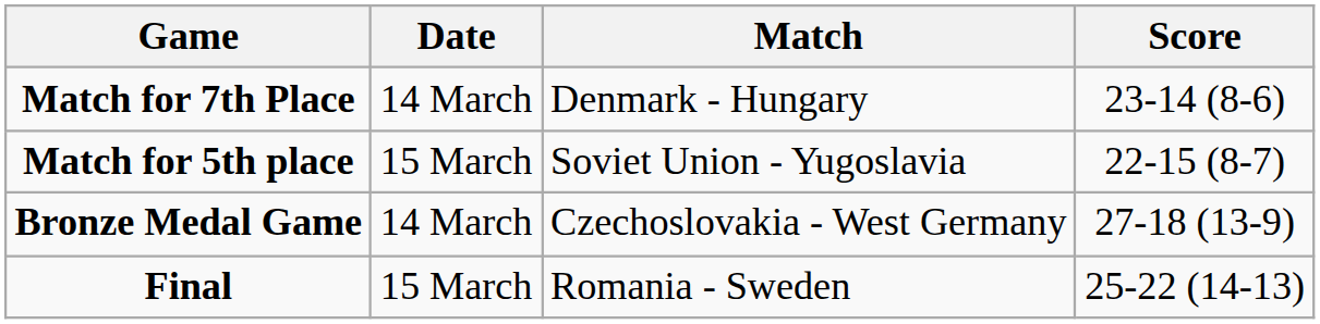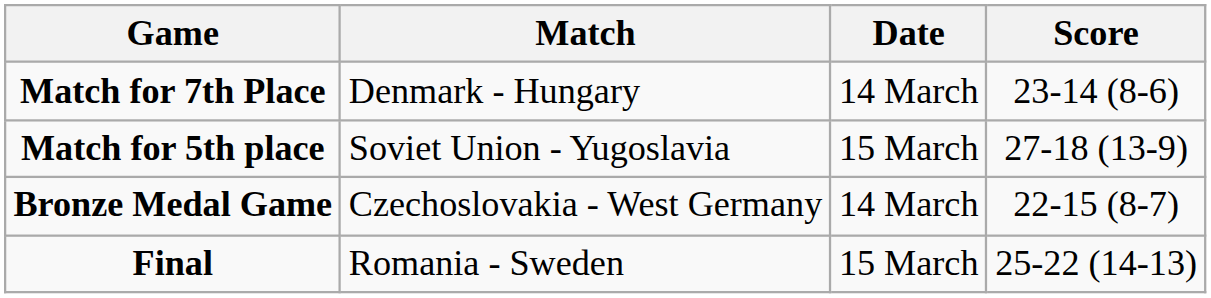columns swapped: Date <-> Match
Match for 5th place | Score: 22-15 (8-7) -> 27-18 (13-9)
Bronze Medal Game | Score: 27-18 (13-9) -> 22-15 (8-7)
